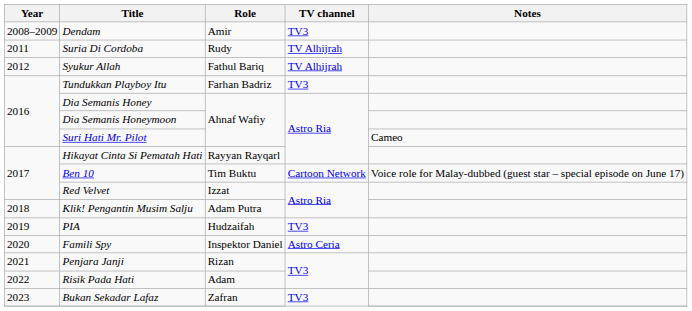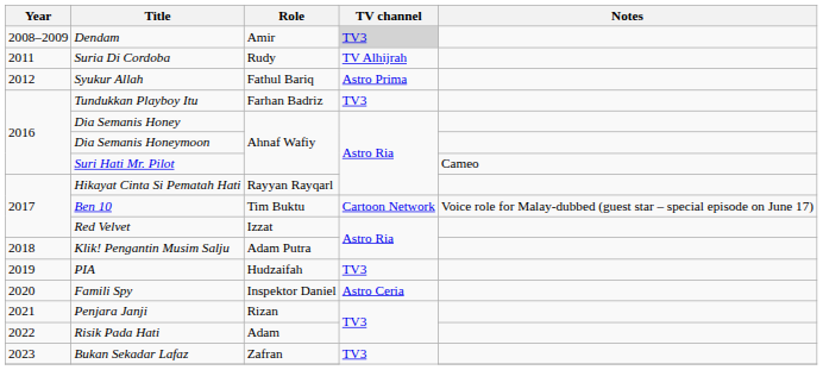Dendam | TV channel: no background -> lightgrey background
Syukur Allah | TV channel: TV Alhijrah -> Astro Prima
